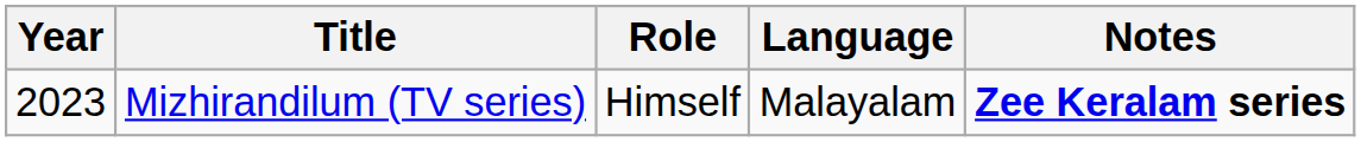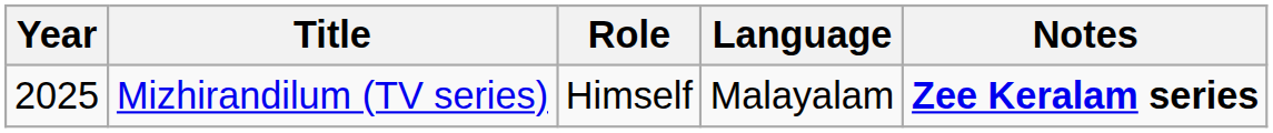Mizhirandilum (TV series) | Year: 2023 -> 2025
